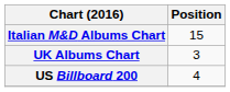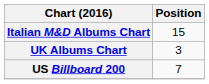US Billboard 200 | Position: 4 -> 7
